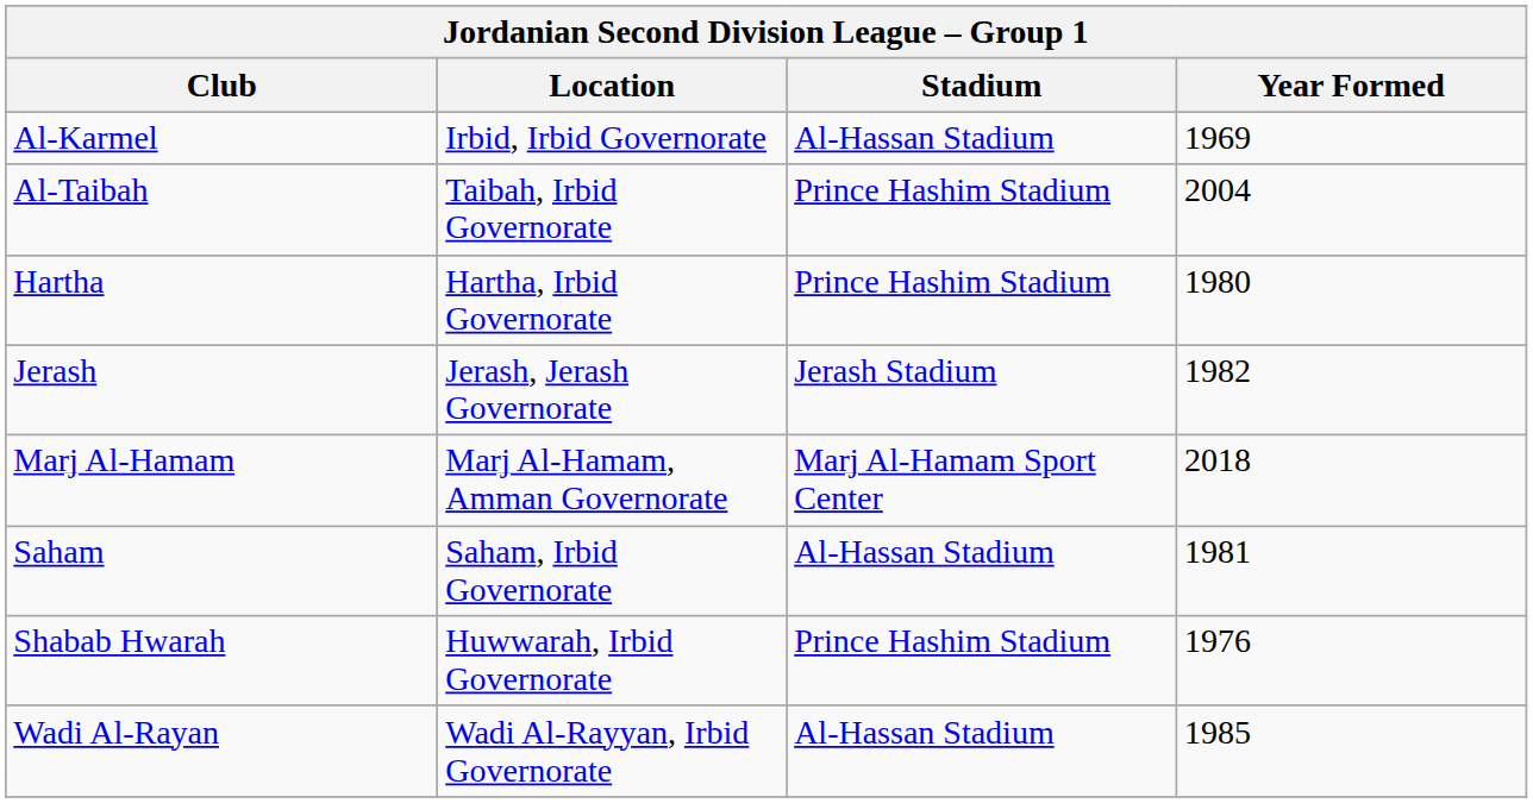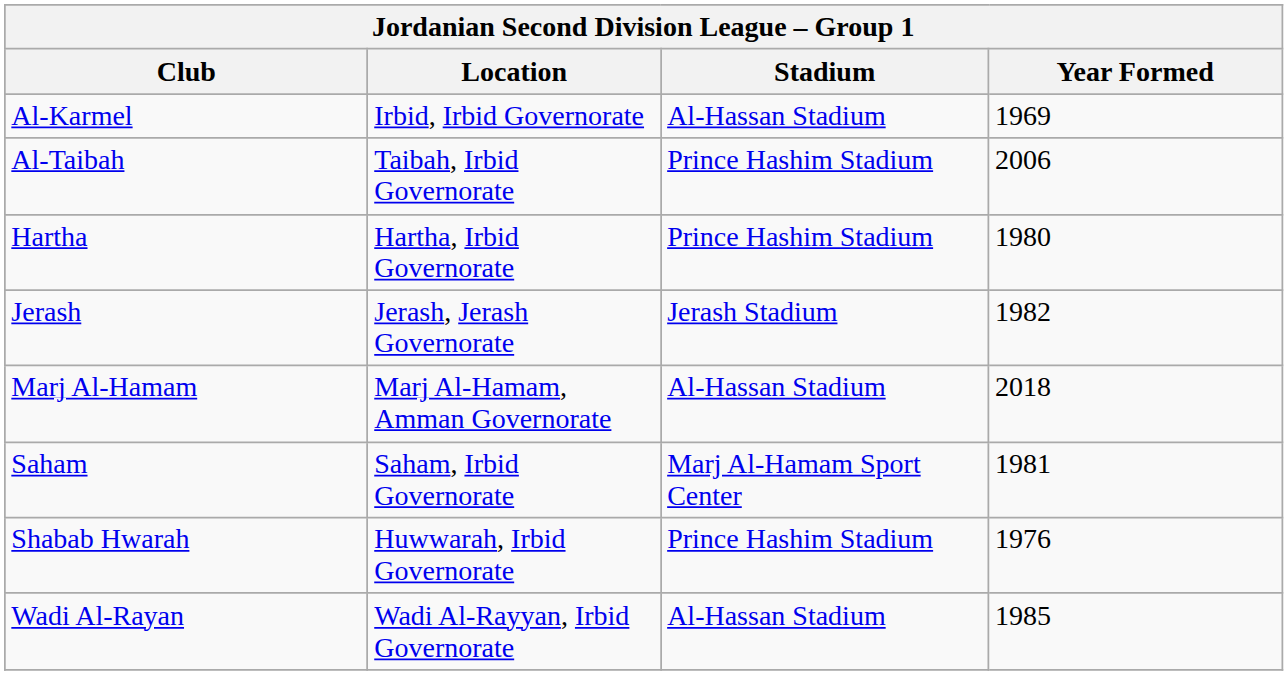Al-Taibah | Year Formed: 2004 -> 2006
Marj Al-Hamam | Stadium: Marj Al-Hamam Sport Center -> Al-Hassan Stadium
Saham | Stadium: Al-Hassan Stadium -> Marj Al-Hamam Sport Center
